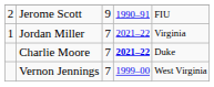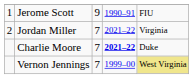Jerome Scott | column 1: 2 -> 1
Jordan Miller | column 1: 1 -> 2
Vernon Jennings | column 5: no background -> khaki background
